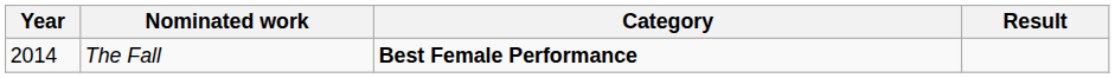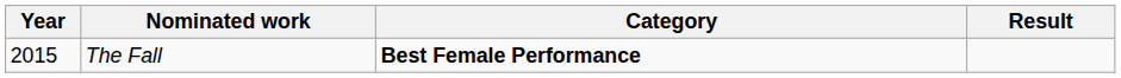The Fall | Year: 2014 -> 2015
